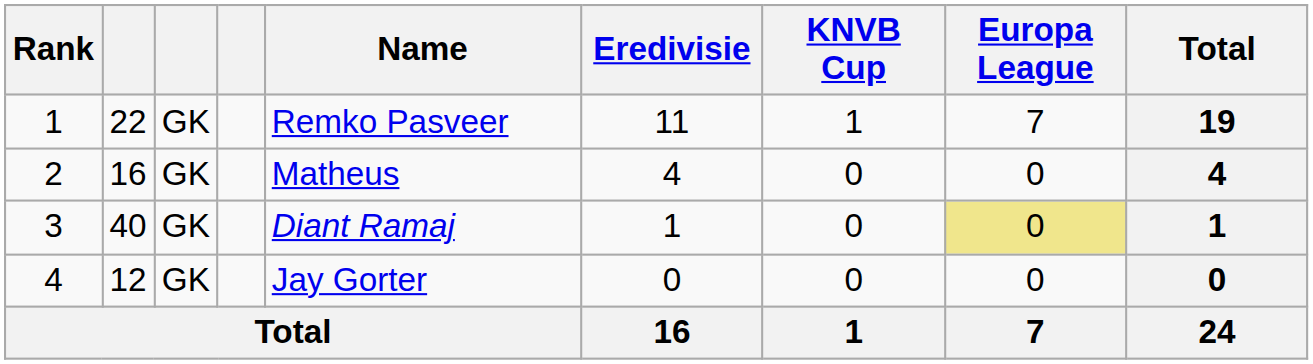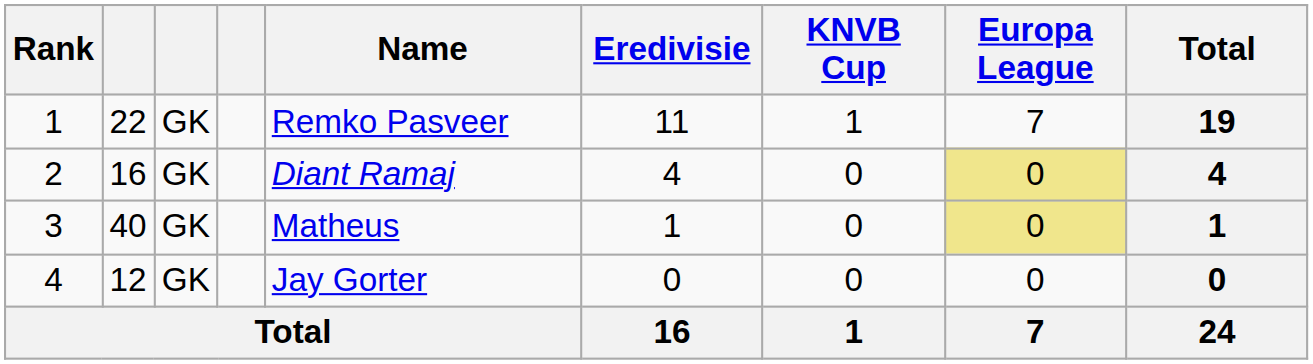2 | Name: Matheus -> Diant Ramaj
2 | Europa League: no background -> khaki background
3 | Name: Diant Ramaj -> Matheus
